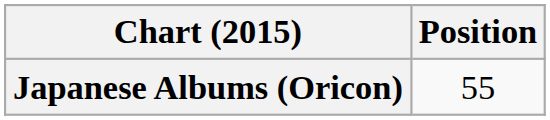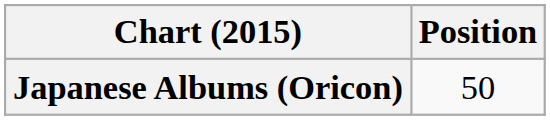Japanese Albums (Oricon) | Position: 55 -> 50
